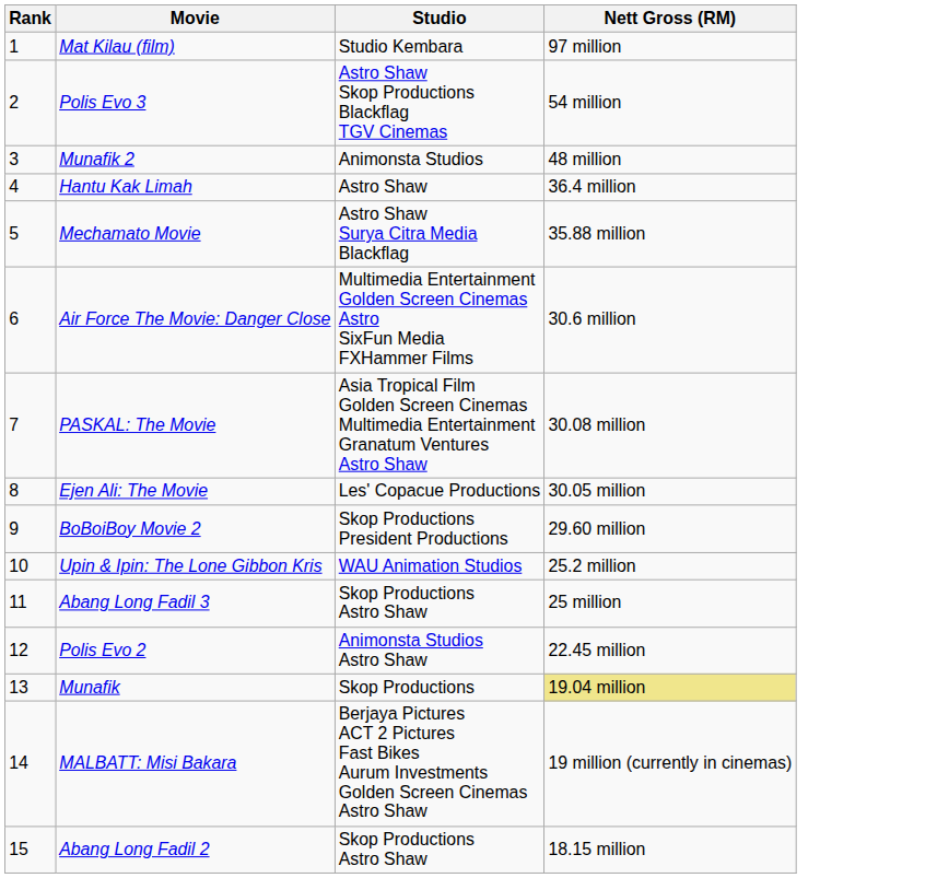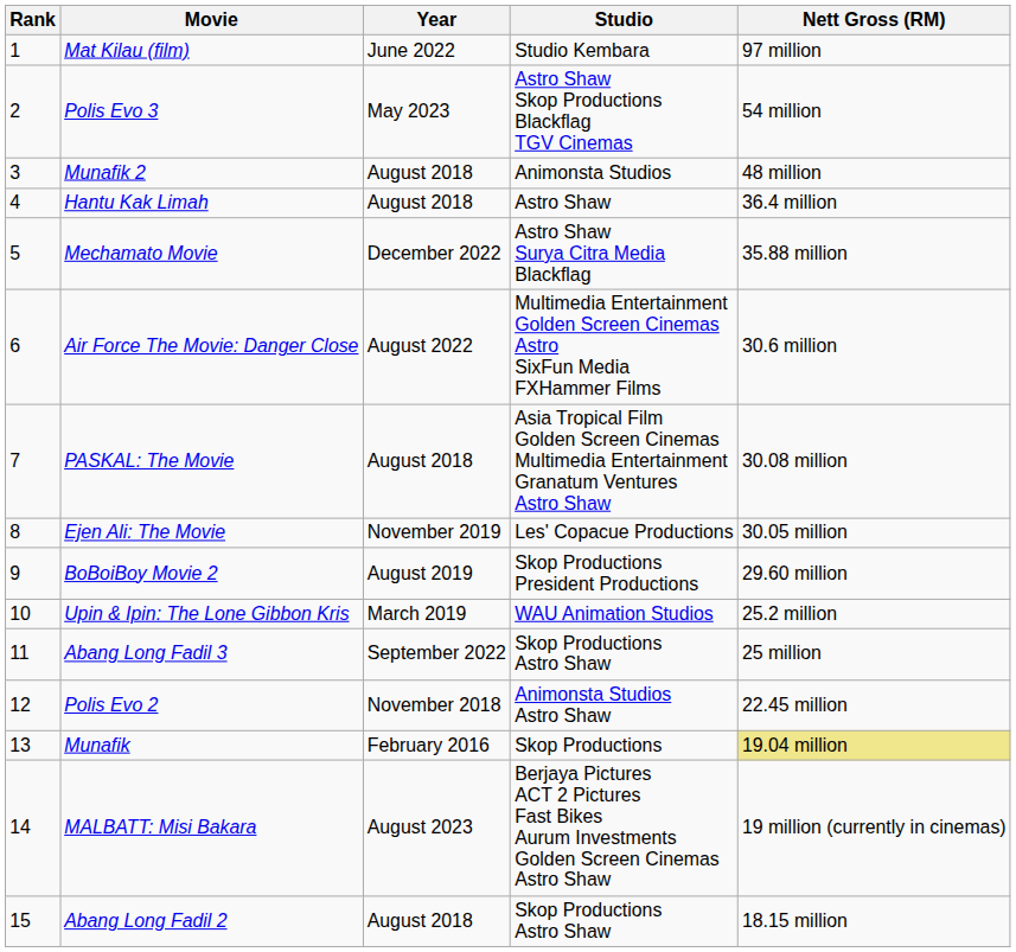+ column: Year | June 2022 | May 2023 | August 2018 | August 2018 | December 2022 | August 2022 | August 2018 | November 2019 | August 2019 | March 2019 | September 2022 | November 2018 | February 2016 | August 2023 | August 2018
